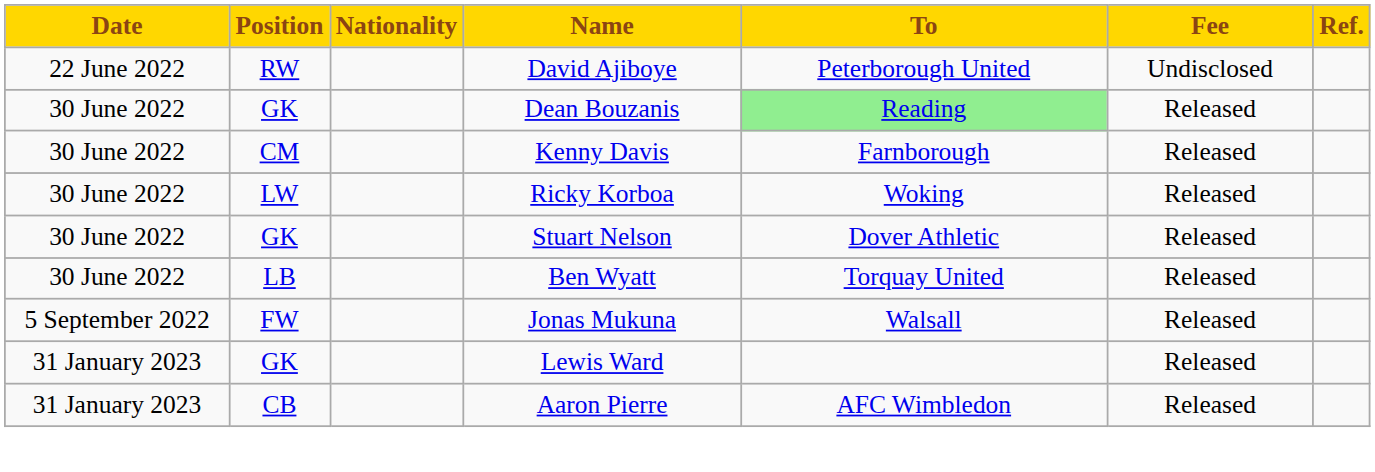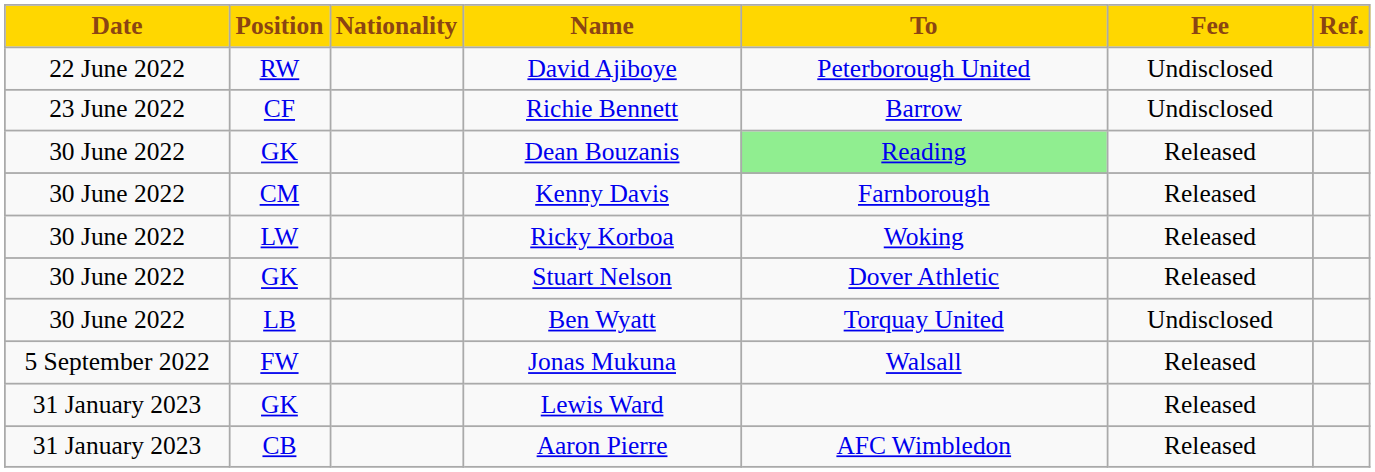+ row: 23 June 2022 | CF | Richie Bennett | Barrow | Undisclosed
Ben Wyatt | Fee: Released -> Undisclosed
